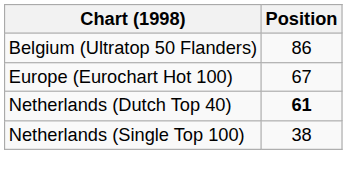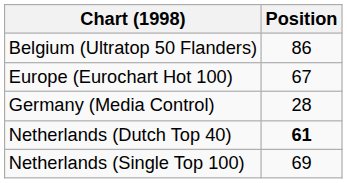+ row: Germany (Media Control) | 28
Netherlands (Single Top 100) | Position: 38 -> 69
